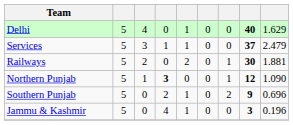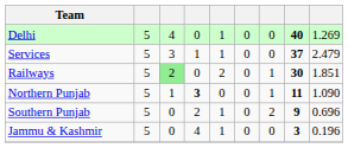Delhi | column 9: 1.629 -> 1.269
Railways | column 3: no background -> lightgreen background
Railways | column 9: 1.881 -> 1.851
Northern Punjab | column 8: 12 -> 11
